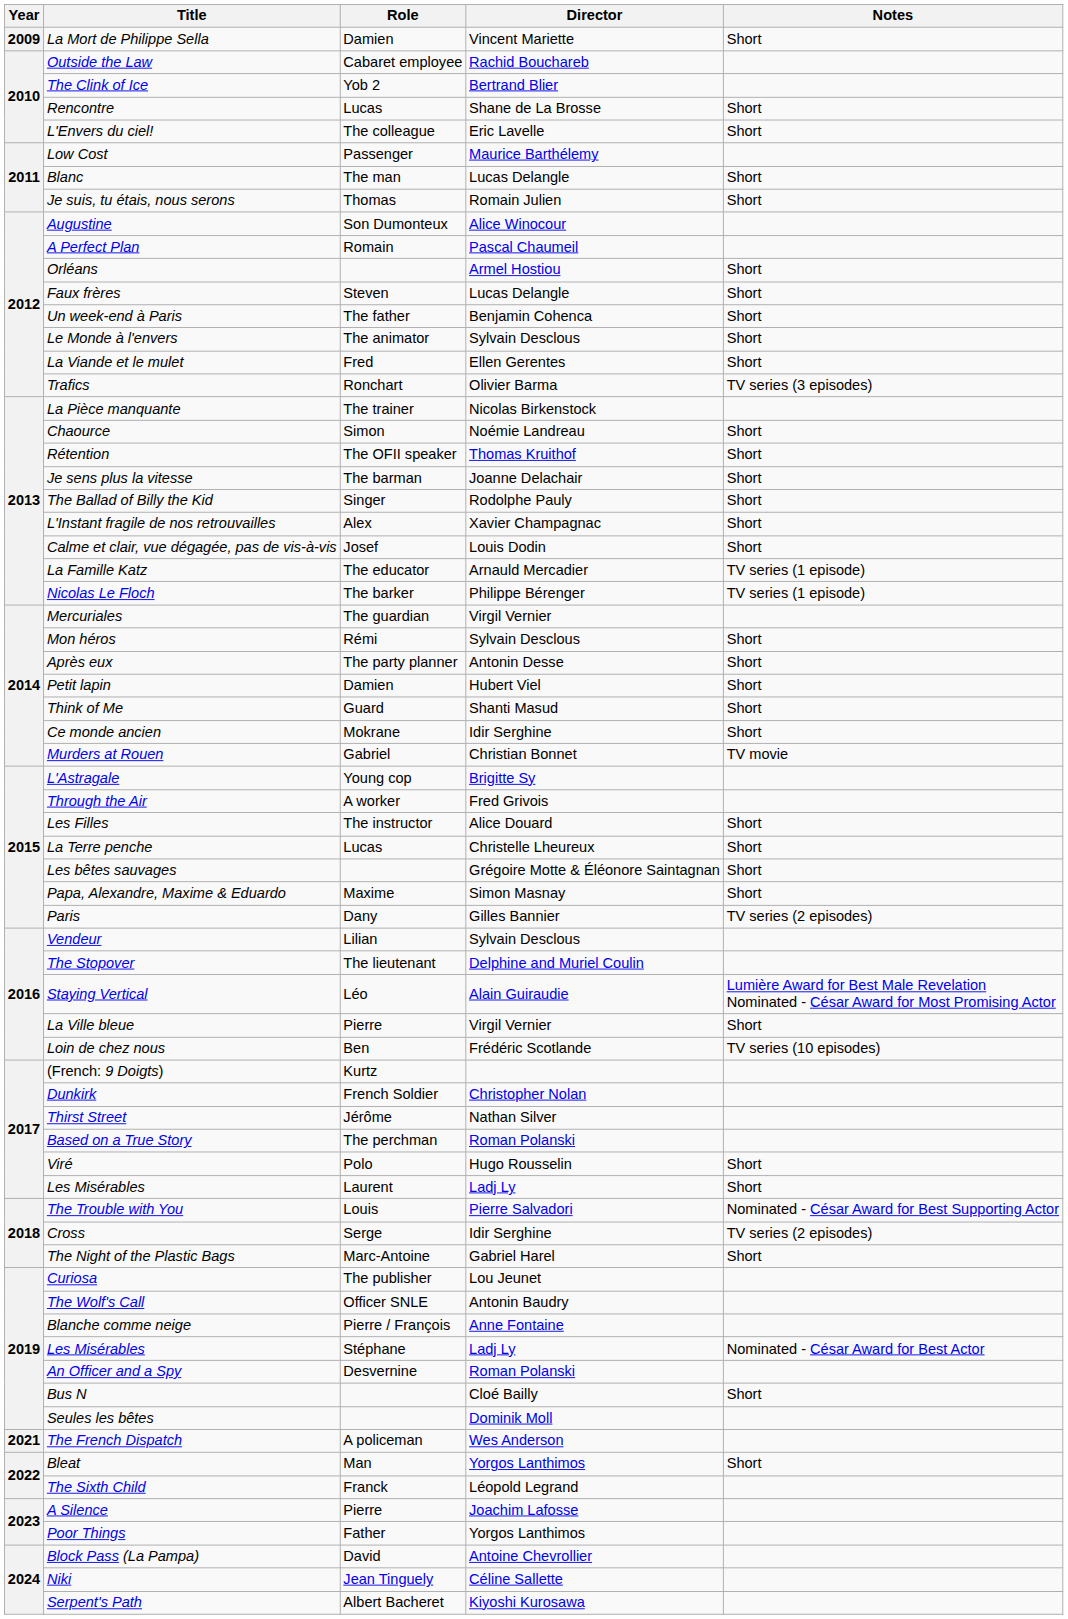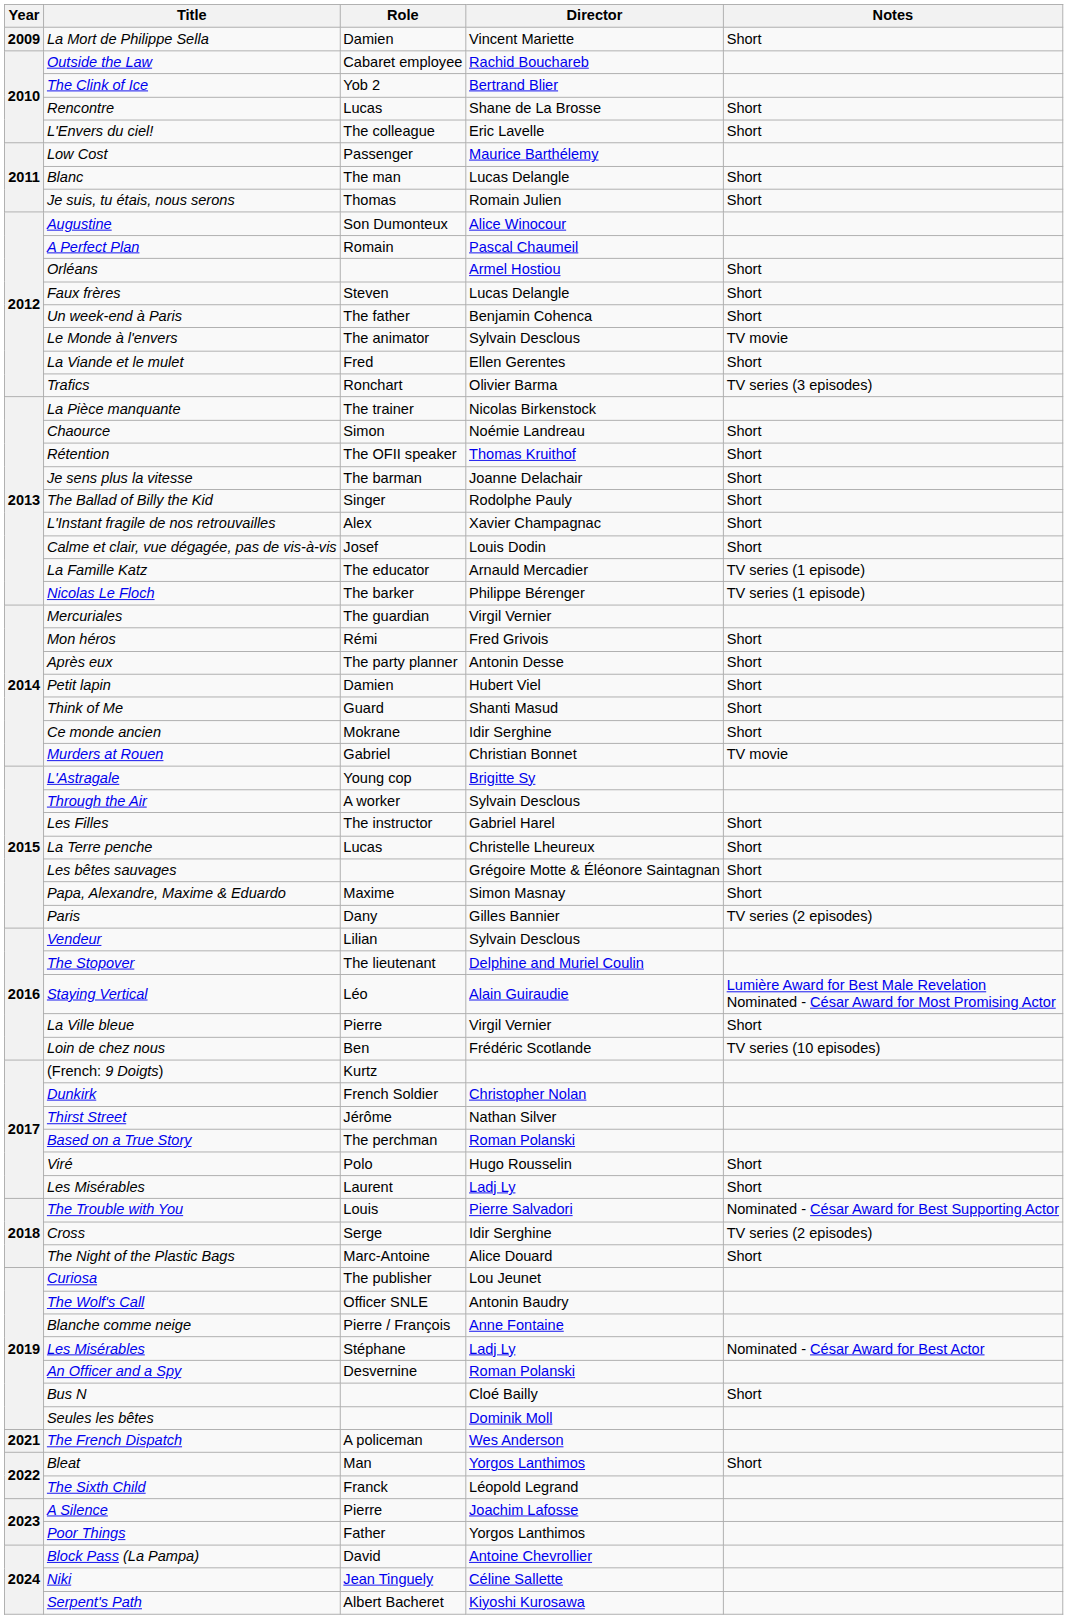Le Monde à l'envers | Notes: Short -> TV movie
Mon héros | Director: Sylvain Desclous -> Fred Grivois
Through the Air | Director: Fred Grivois -> Sylvain Desclous
Les Filles | Director: Alice Douard -> Gabriel Harel
The Night of the Plastic Bags | Director: Gabriel Harel -> Alice Douard
